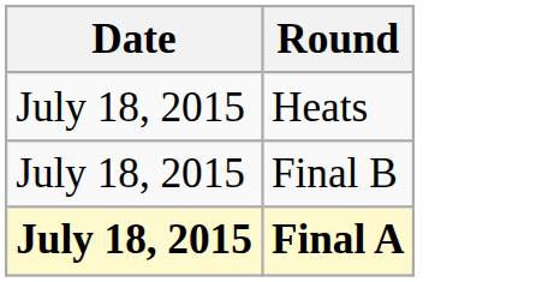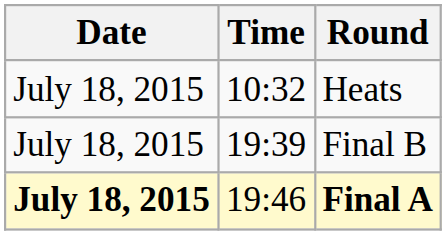+ column: Time | 10:32 | 19:39 | 19:46
